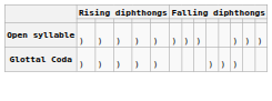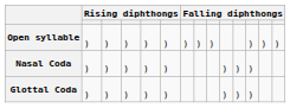+ row: Nasal Coda | ) | ) | ) | ) | ) | ) | ) | )
